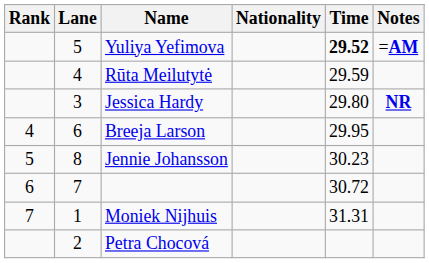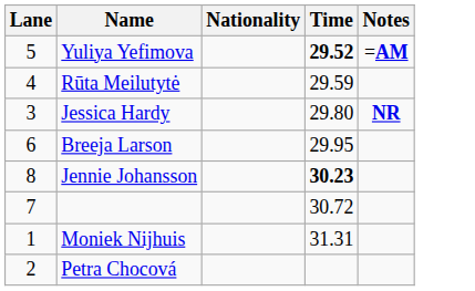- column: Rank | 4 | 5 | 6 | 7
Jennie Johansson | Time: normal -> bold
